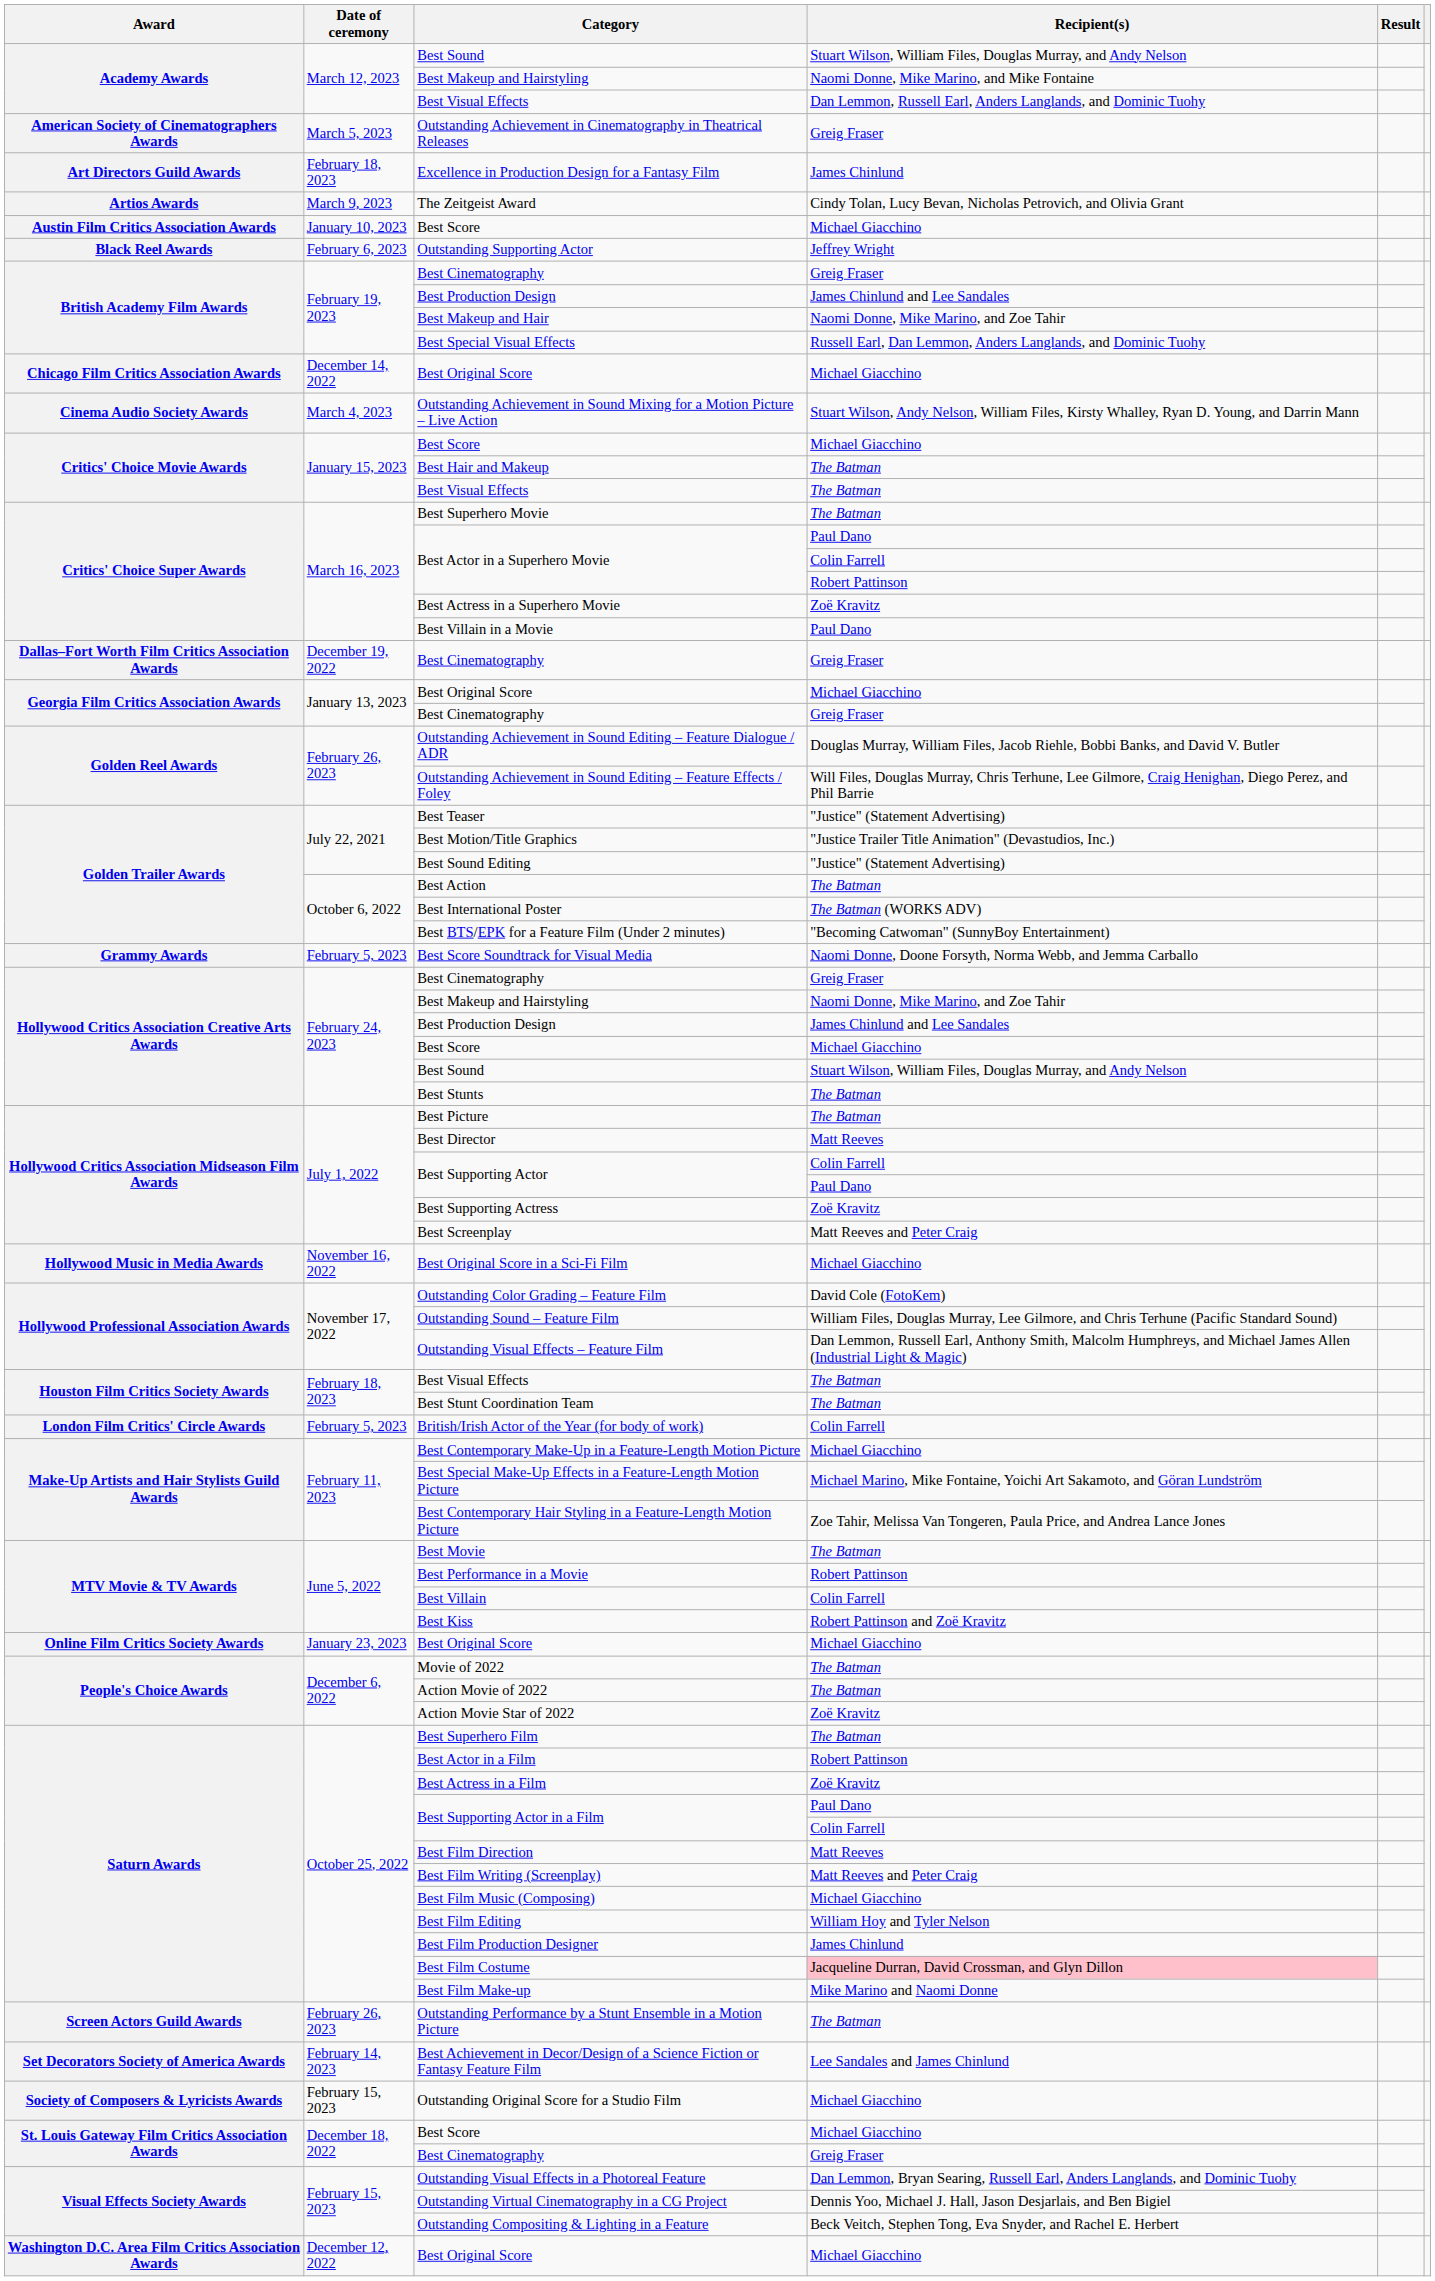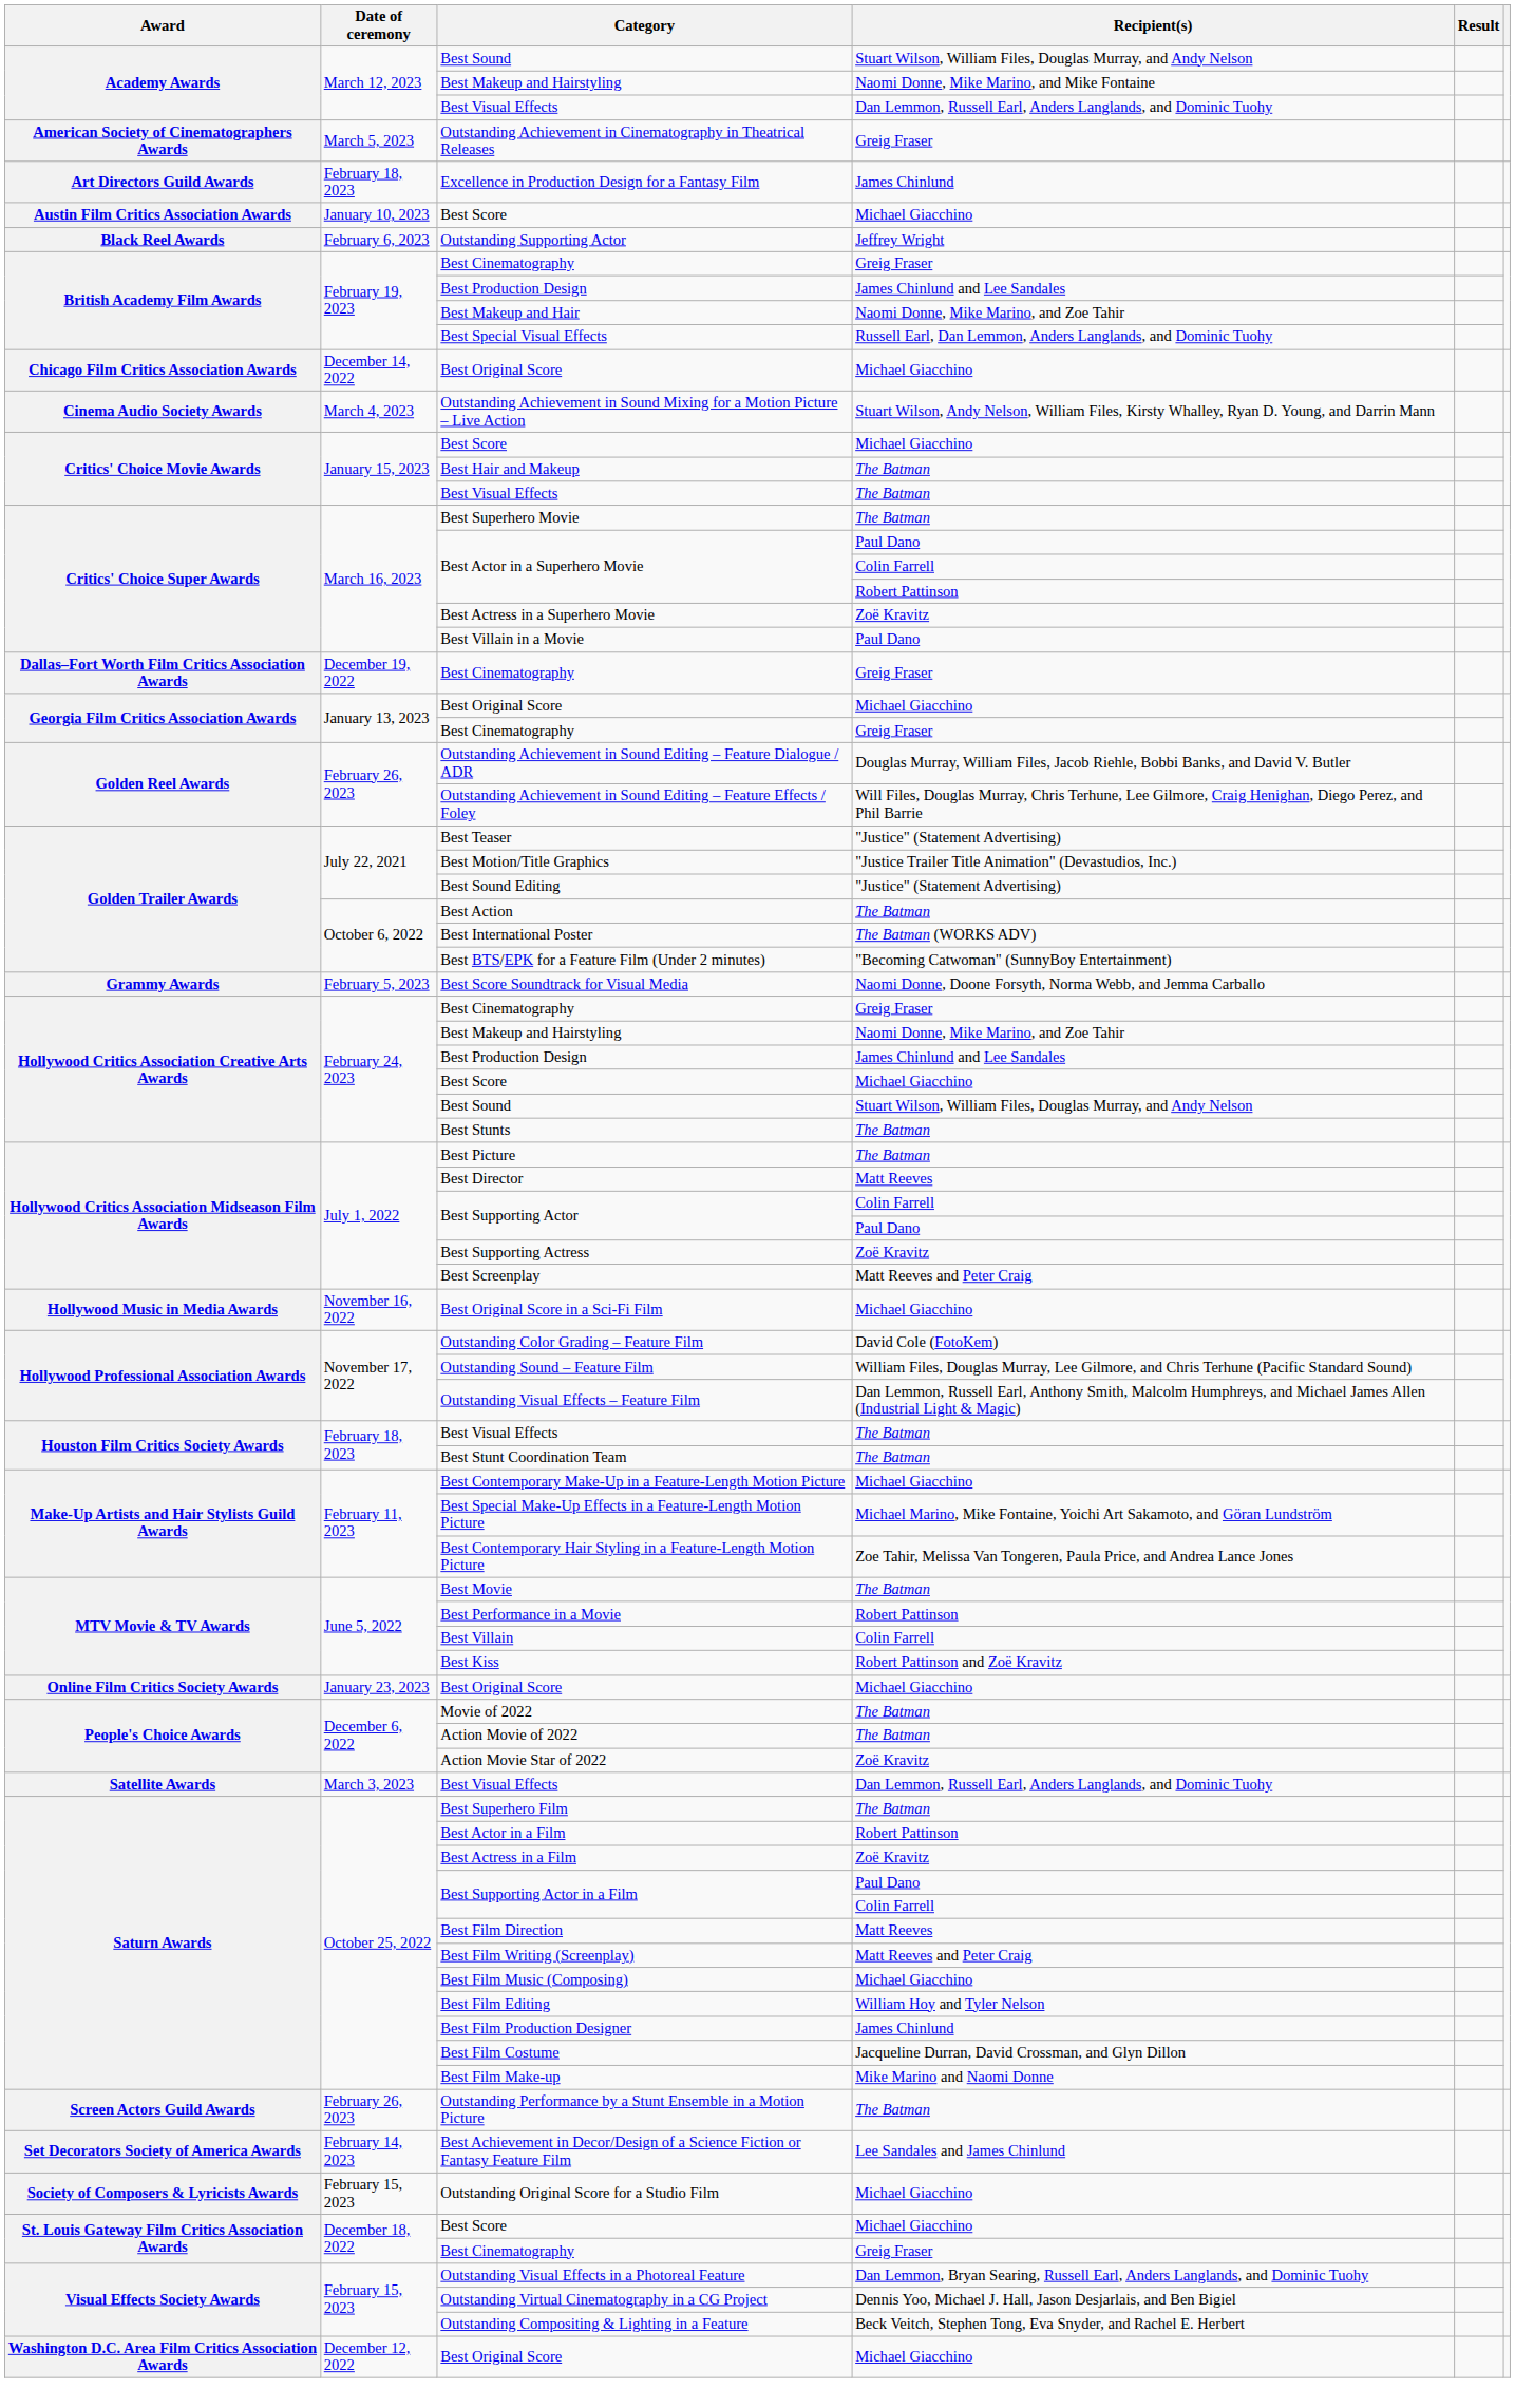- row: Artios Awards | March 9, 2023 | The Zeitgeist Award | Cindy Tolan, Lucy Bevan, Nicholas Petrovich, and Olivia Grant
- row: London Film Critics' Circle Awards | February 5, 2023 | British/Irish Actor of the Year (for body of work) | Colin Farrell
+ row: Satellite Awards | March 3, 2023 | Best Visual Effects | Dan Lemmon, Russell Earl, Anders Langlands, and Dominic Tuohy
Best Film Costume | Recipient(s): pink background -> no background
